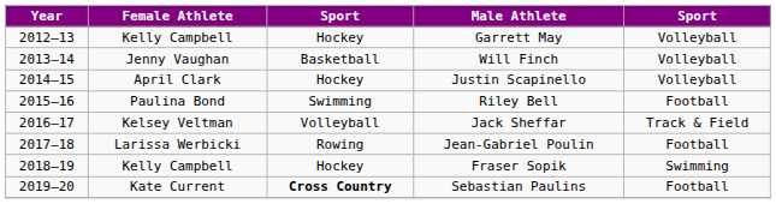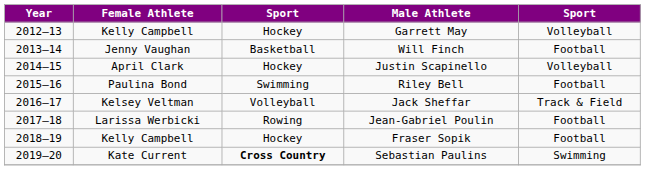Will Finch | column 5: Volleyball -> Football
Fraser Sopik | column 5: Swimming -> Football
Sebastian Paulins | column 5: Football -> Swimming
